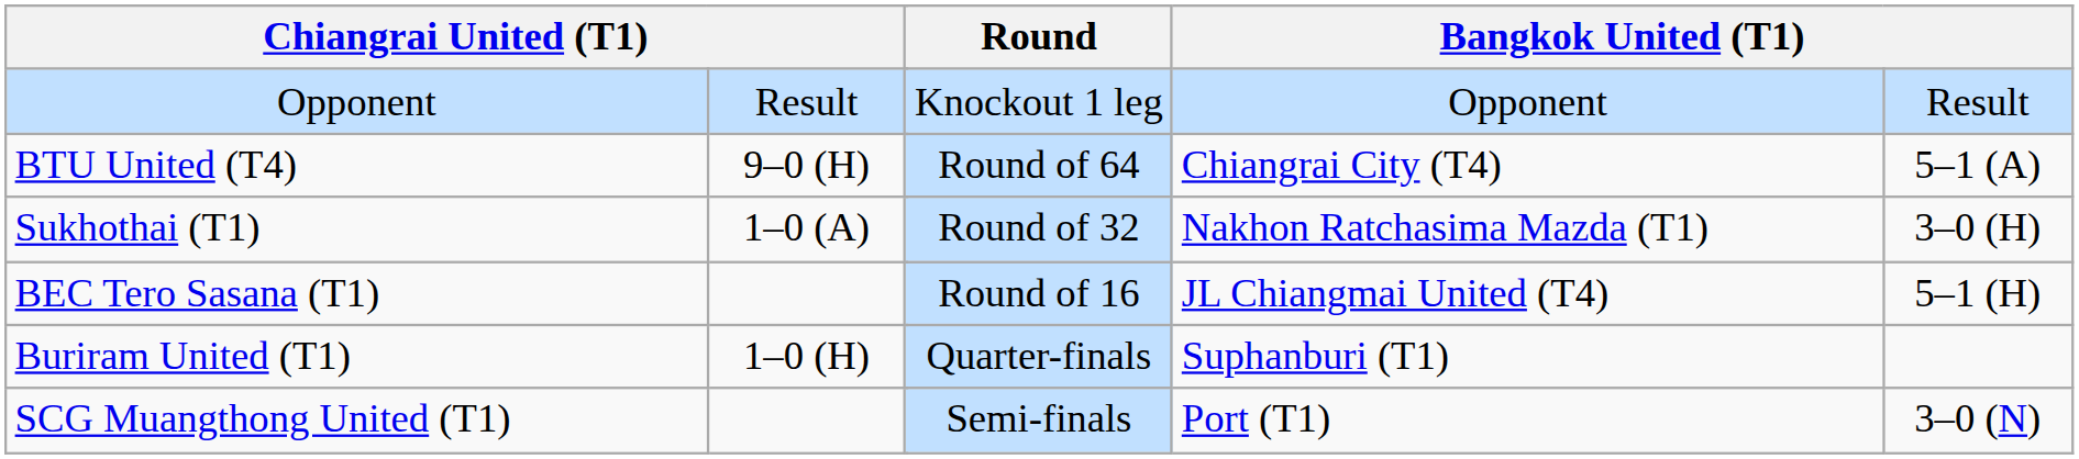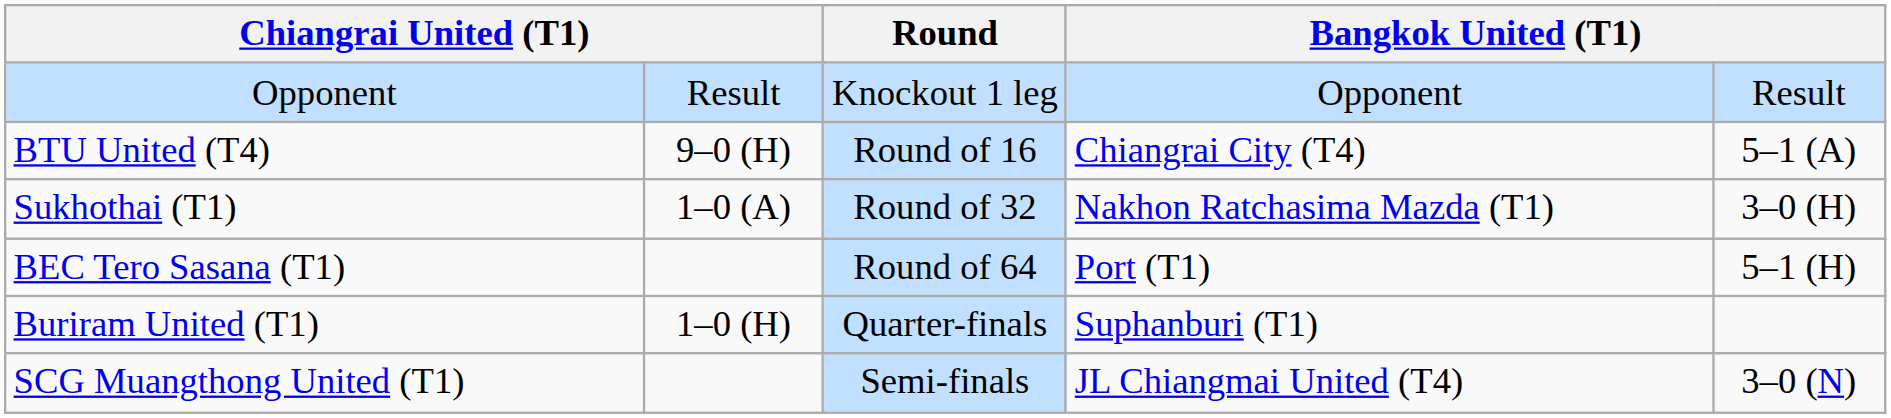BTU United (T4) | Round: Round of 64 -> Round of 16
BEC Tero Sasana (T1) | Round: Round of 16 -> Round of 64
BEC Tero Sasana (T1) | column 6: JL Chiangmai United (T4) -> Port (T1)
SCG Muangthong United (T1) | column 6: Port (T1) -> JL Chiangmai United (T4)
